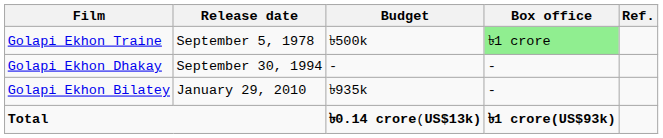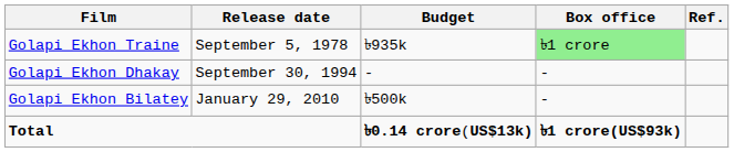Golapi Ekhon Traine | Budget: ৳500k -> ৳935k
Golapi Ekhon Bilatey | Budget: ৳935k -> ৳500k
